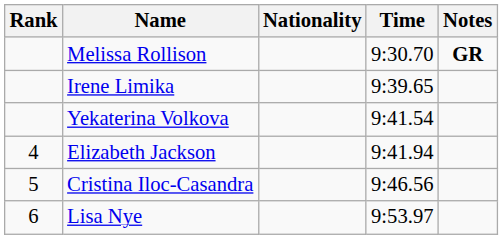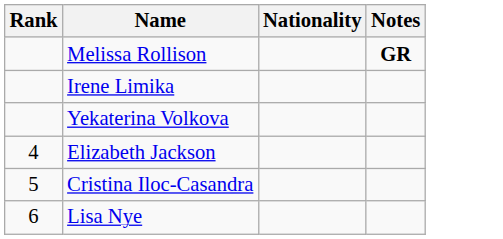- column: Time | 9:30.70 | 9:39.65 | 9:41.54 | 9:41.94 | 9:46.56 | 9:53.97
